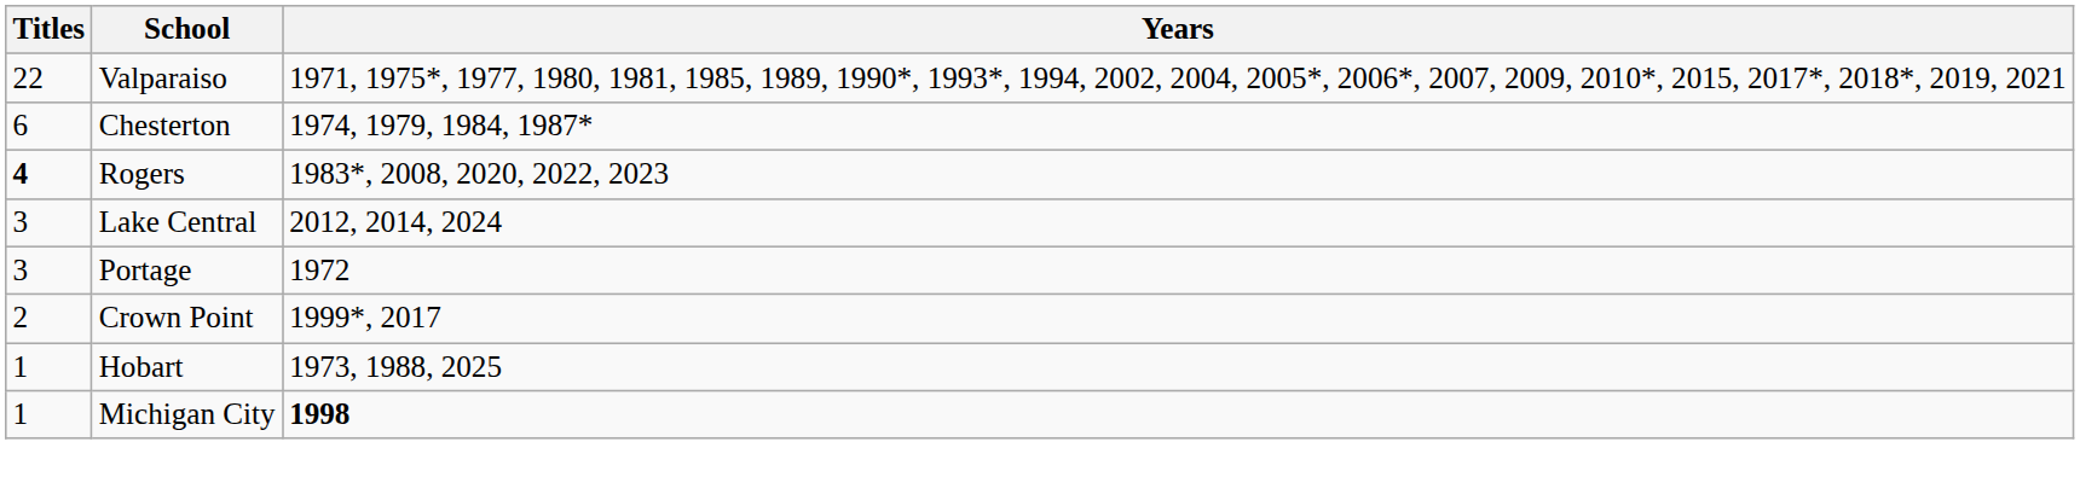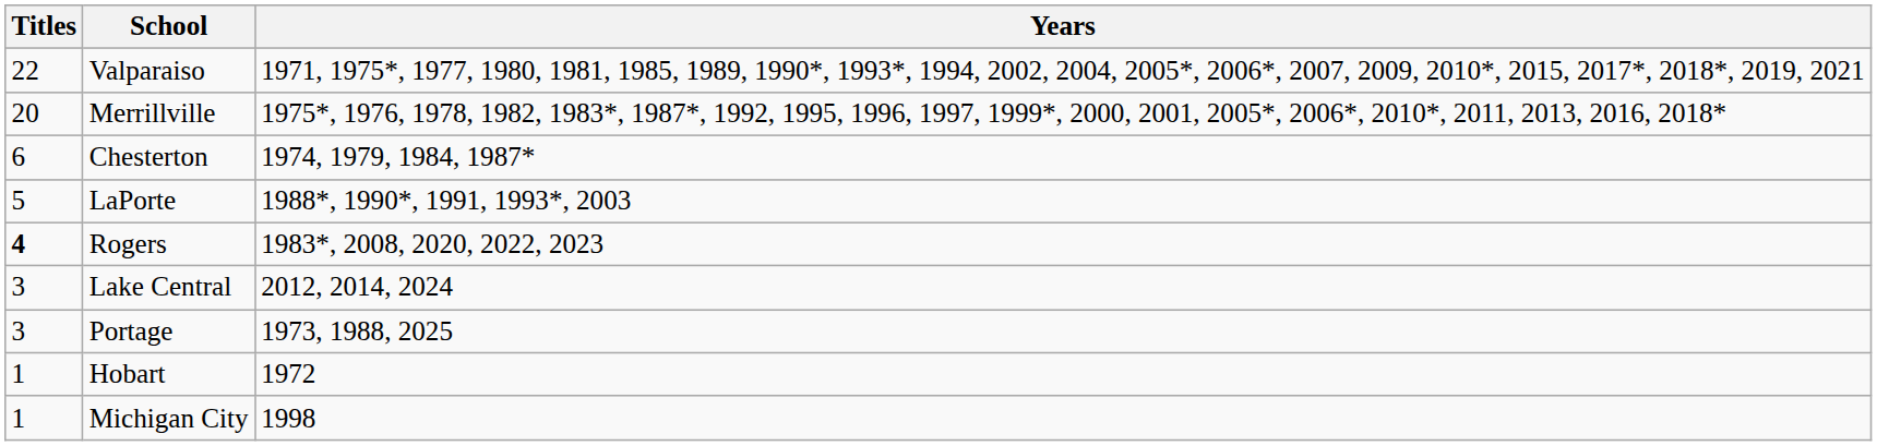+ row: 20 | Merrillville | 1975*, 1976, 1978, 1982, 1983*, 1987*, 1992, 1995, 1996, 1997, 1999*, 2000, 2001, 2005*, 2006*, 2010*, 2011, 2013, 2016, 2018*
+ row: 5 | LaPorte | 1988*, 1990*, 1991, 1993*, 2003
Portage | Years: 1972 -> 1973, 1988, 2025
- row: 2 | Crown Point | 1999*, 2017
Hobart | Years: 1973, 1988, 2025 -> 1972
Michigan City | Years: bold -> normal
